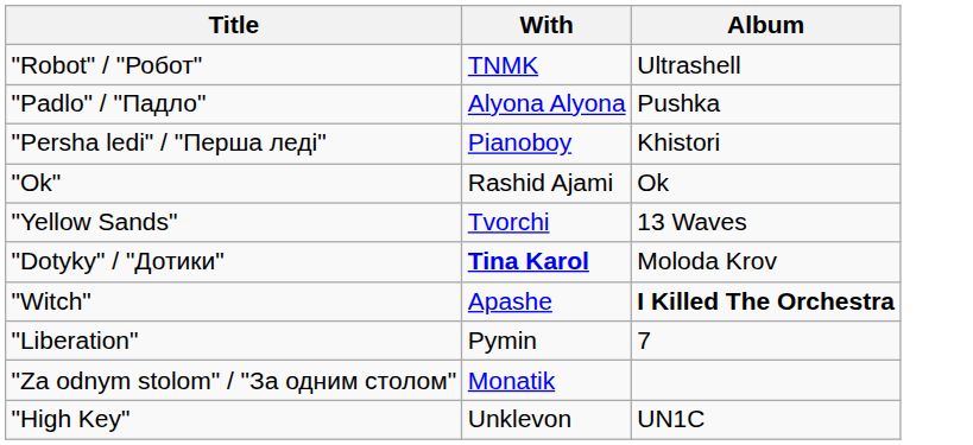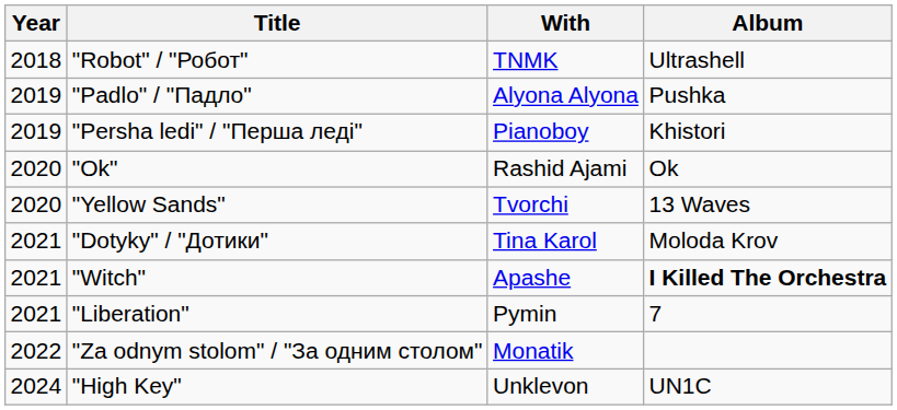+ column: Year | 2018 | 2019 | 2019 | 2020 | 2020 | 2021 | 2021 | 2021 | 2022 | 2024
"Dotyky" / "Дотики" | With: bold -> normal
